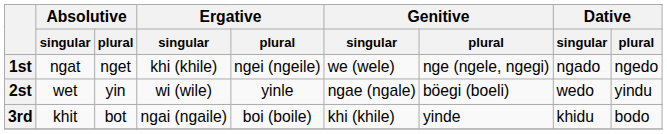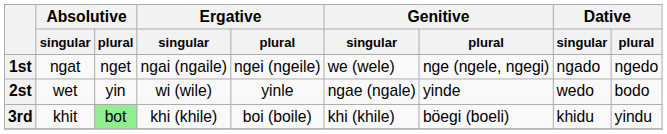1st | Ergative / singular: khi (khile) -> ngai (ngaile)
2st | Genitive / plural: böegi (boeli) -> yinde
2st | Dative / plural: yindu -> bodo
3rd | Absolutive / plural: no background -> lightgreen background
3rd | Ergative / singular: ngai (ngaile) -> khi (khile)
3rd | Genitive / plural: yinde -> böegi (boeli)
3rd | Dative / plural: bodo -> yindu
